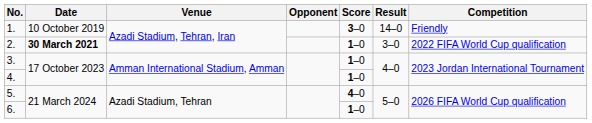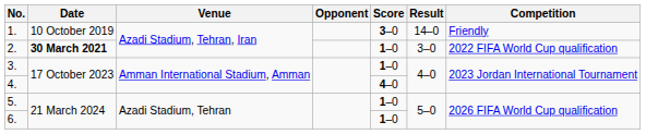4. | Score: 1–0 -> 4–0
5. | Score: 4–0 -> 1–0
